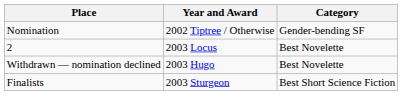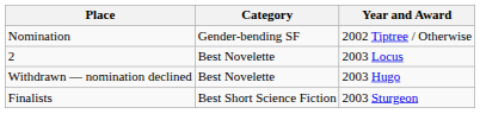columns swapped: Year and Award <-> Category
